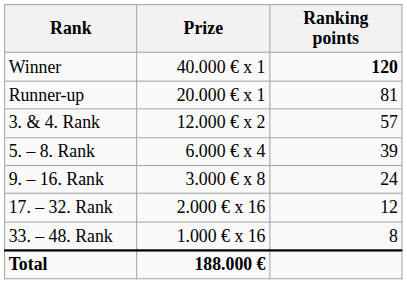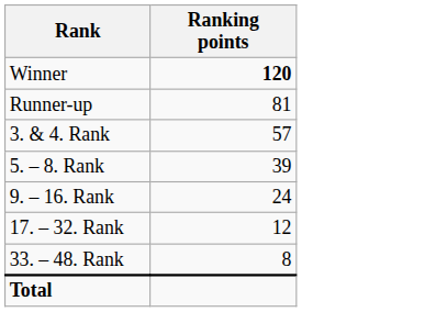- column: Prize | 40.000 € x 1 | 20.000 € x 1 | 12.000 € x 2 | 6.000 € x 4 | 3.000 € x 8 | 2.000 € x 16 | 1.000 € x 16 | 188.000 €
